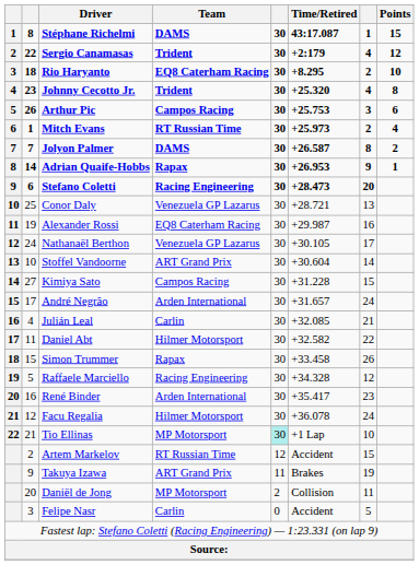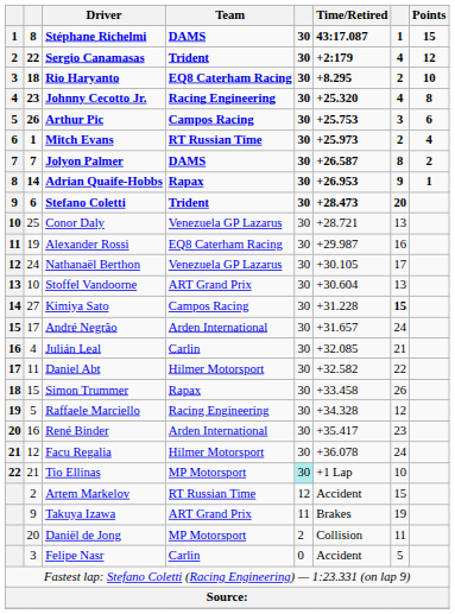Johnny Cecotto Jr. | Team: Trident -> Racing Engineering
Stefano Coletti | Team: Racing Engineering -> Trident
Stoffel Vandoorne | column 7: 14 -> 13
Kimiya Sato | column 7: normal -> bold
